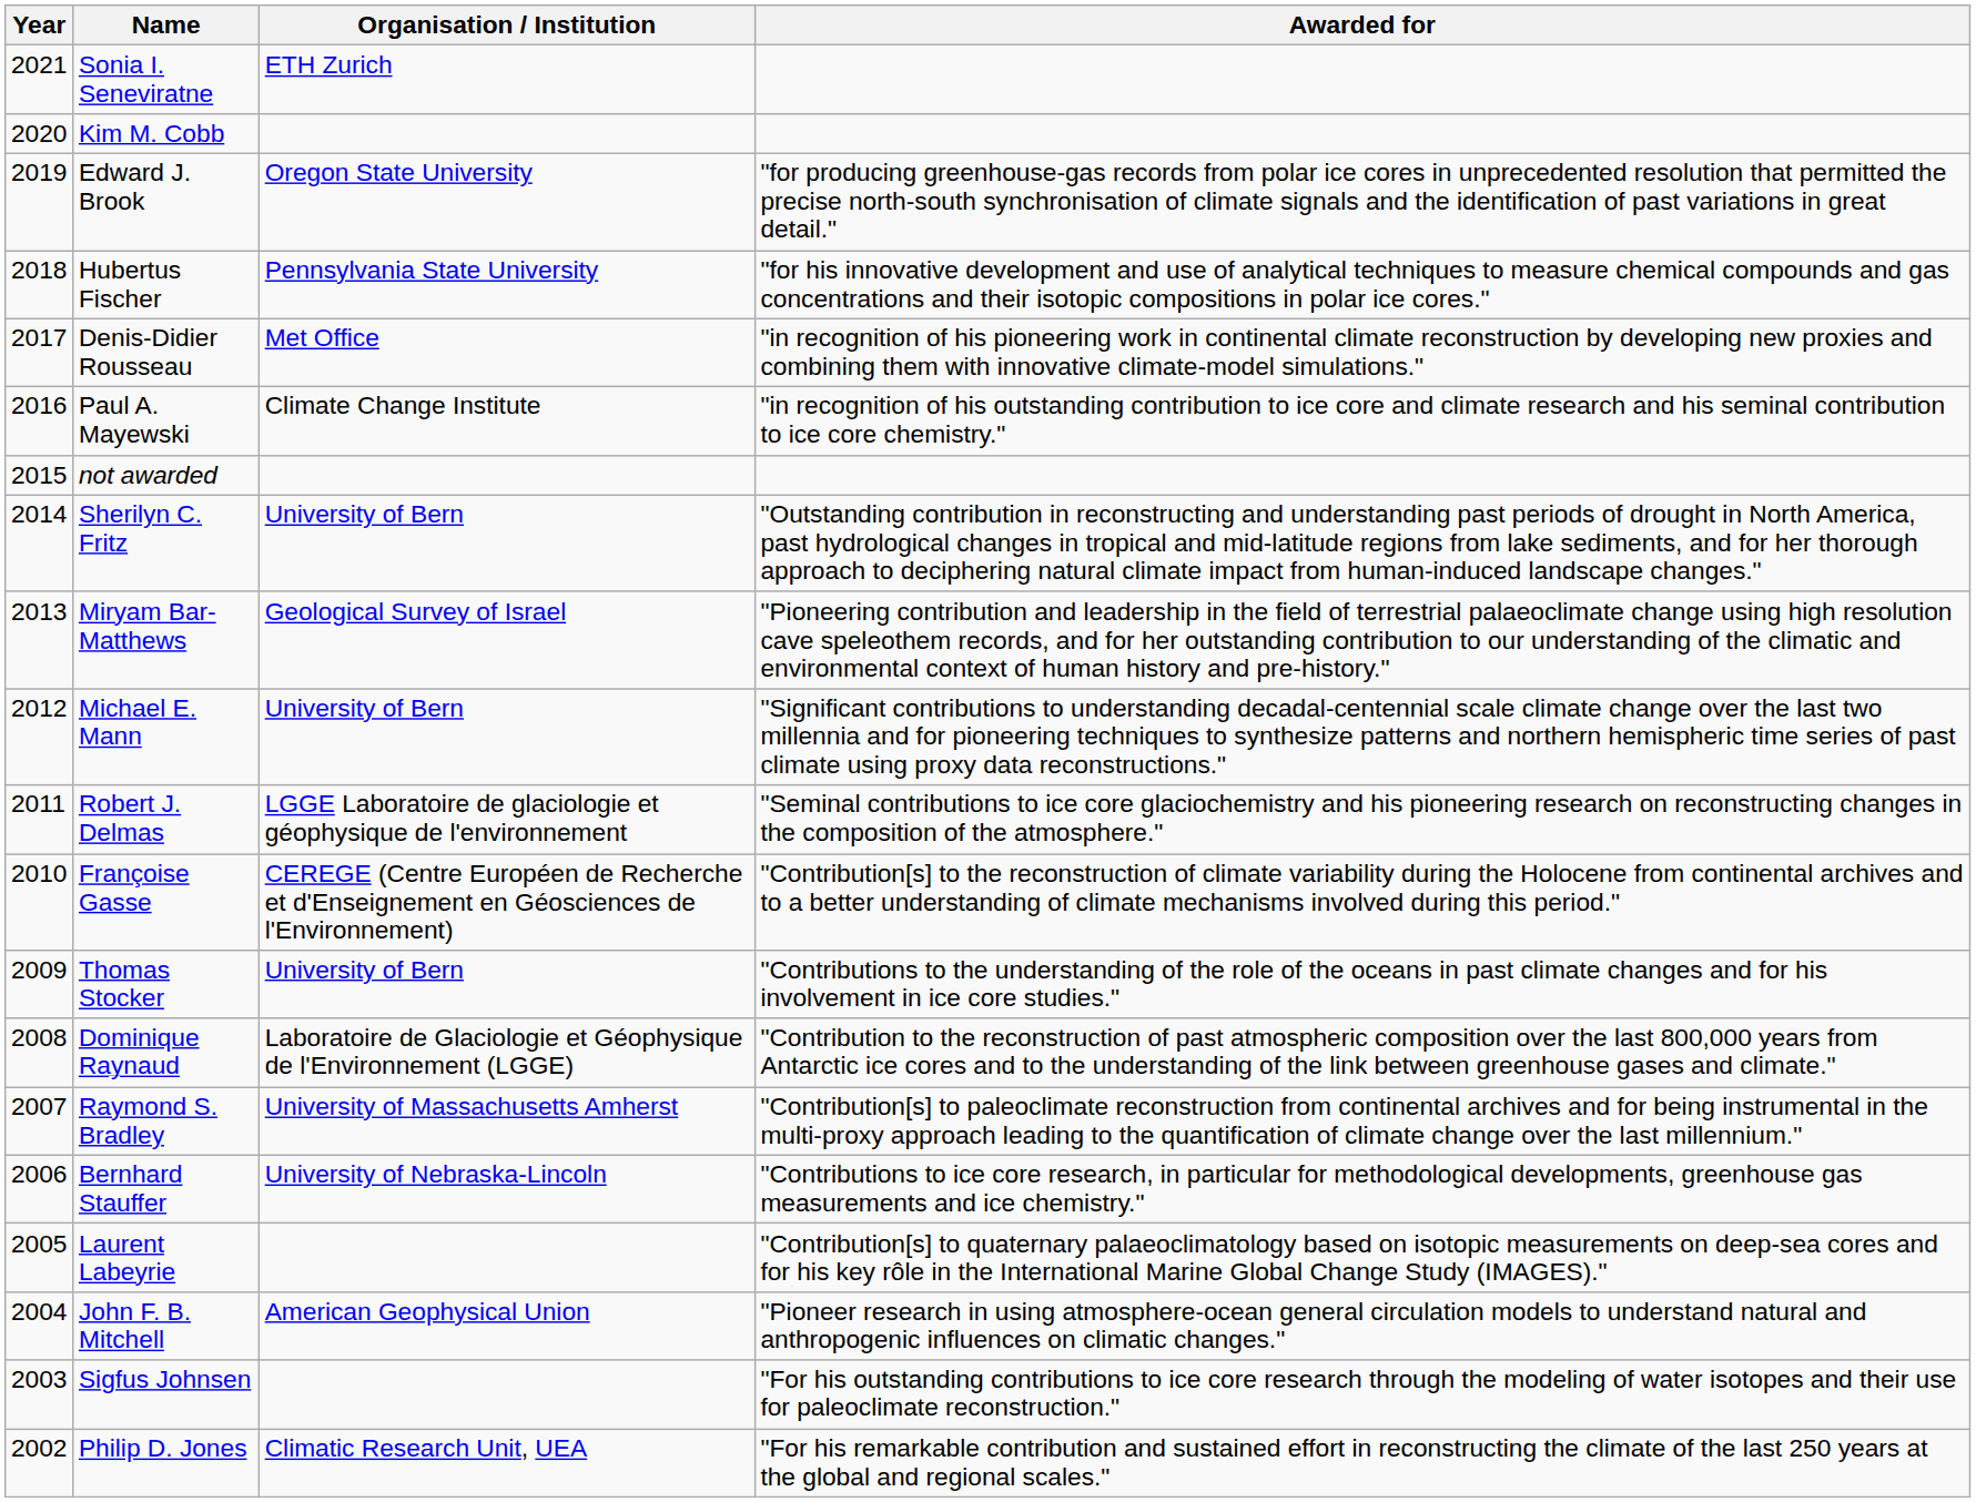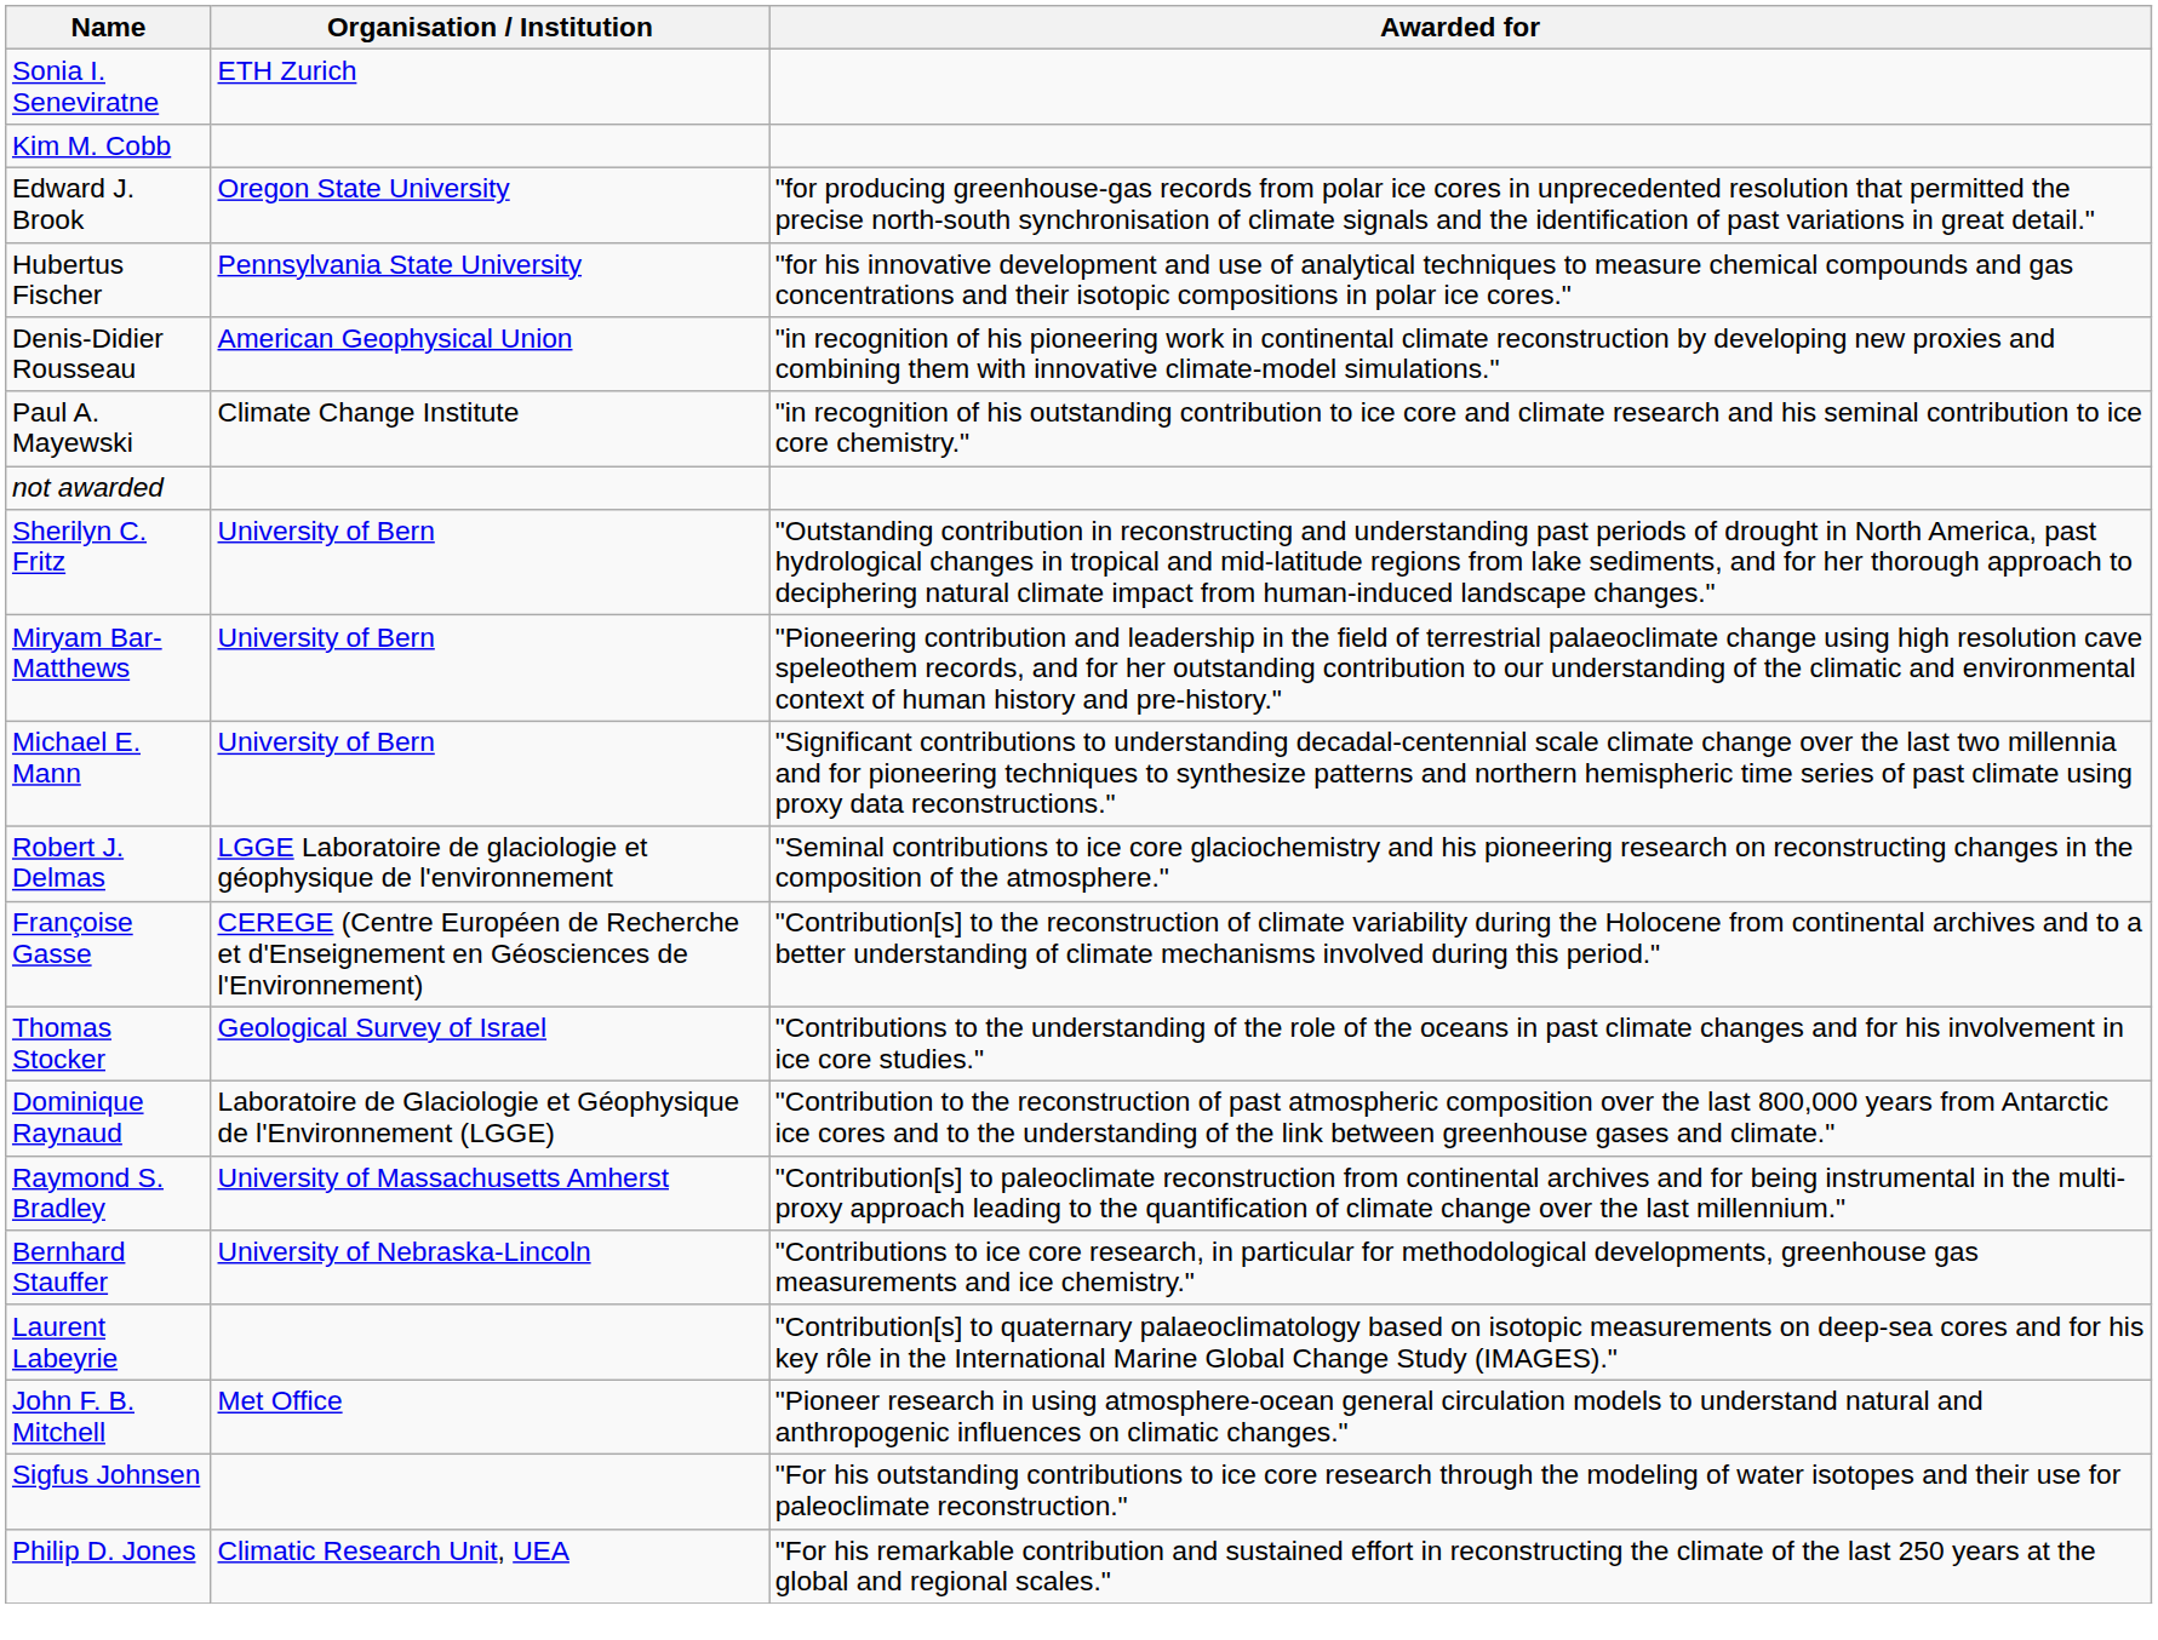- column: Year | 2021 | 2020 | 2019 | 2018 | 2017 | 2016 | 2015 | 2014 | 2013 | 2012 | 2011 | 2010 | 2009 | 2008 | 2007 | 2006 | 2005 | 2004 | 2003 | 2002
Denis-Didier Rousseau | Organisation / Institution: Met Office -> American Geophysical Union
Miryam Bar-Matthews | Organisation / Institution: Geological Survey of Israel -> University of Bern
Thomas Stocker | Organisation / Institution: University of Bern -> Geological Survey of Israel
John F. B. Mitchell | Organisation / Institution: American Geophysical Union -> Met Office
